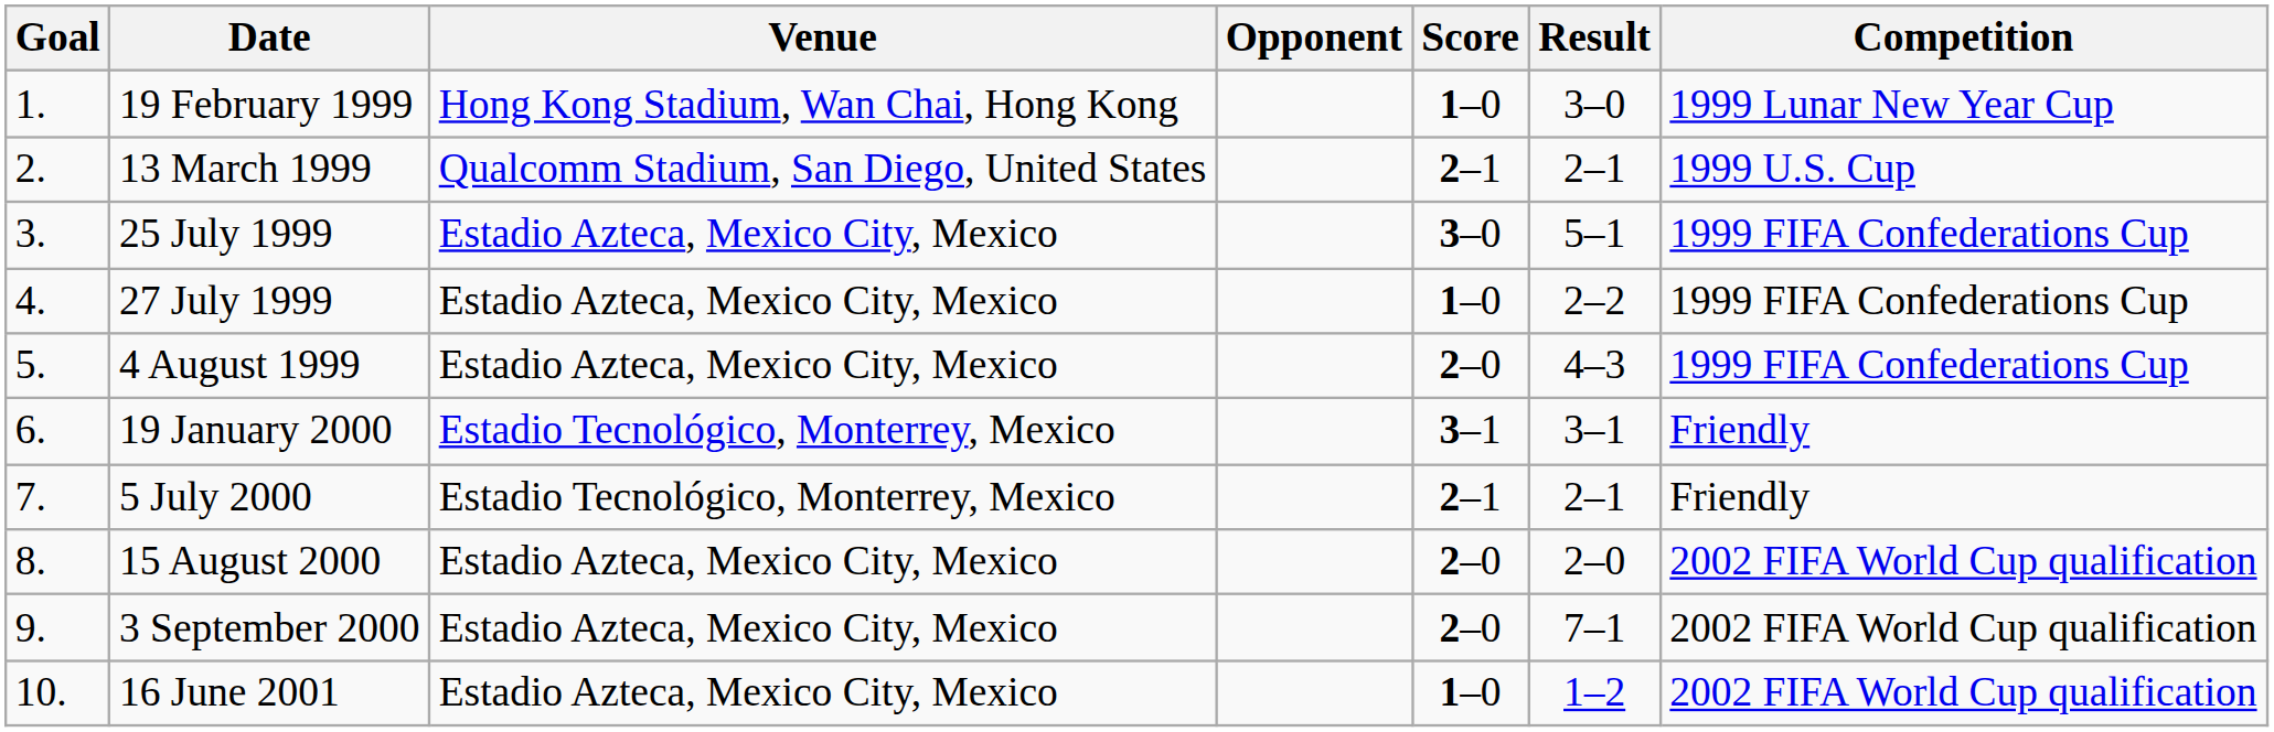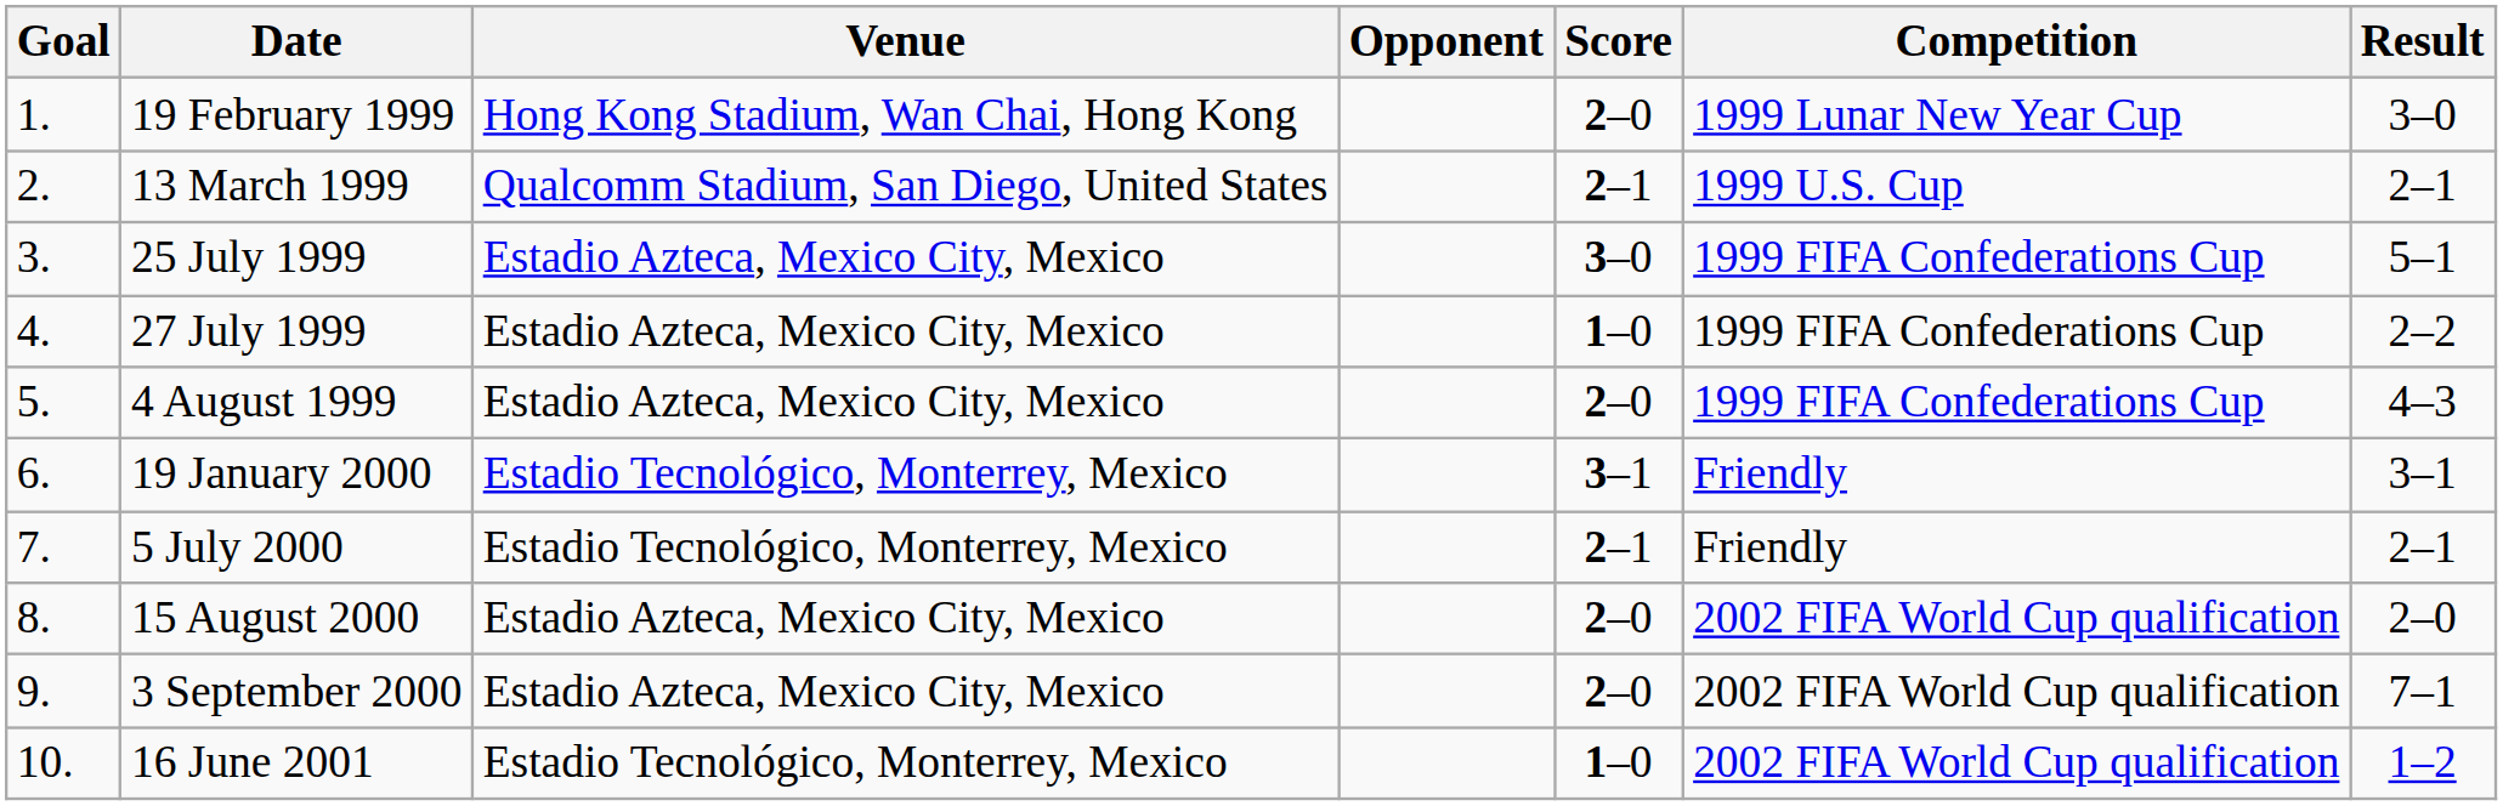columns swapped: Result <-> Competition
19 February 1999 | Score: 1–0 -> 2–0
16 June 2001 | Venue: Estadio Azteca, Mexico City, Mexico -> Estadio Tecnológico, Monterrey, Mexico
